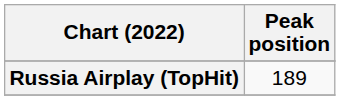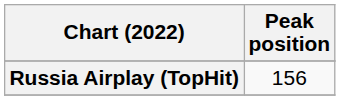Russia Airplay (TopHit) | Peak position: 189 -> 156
